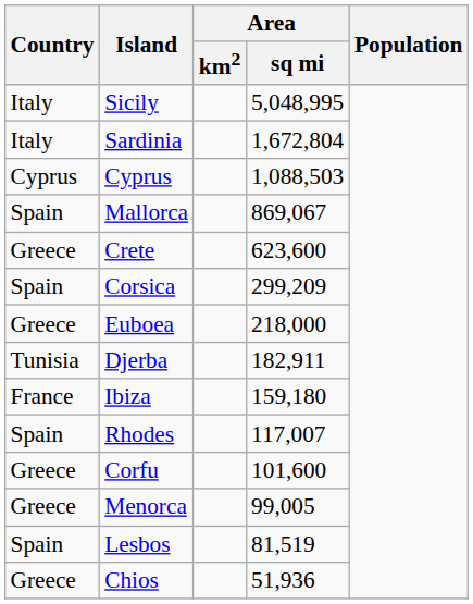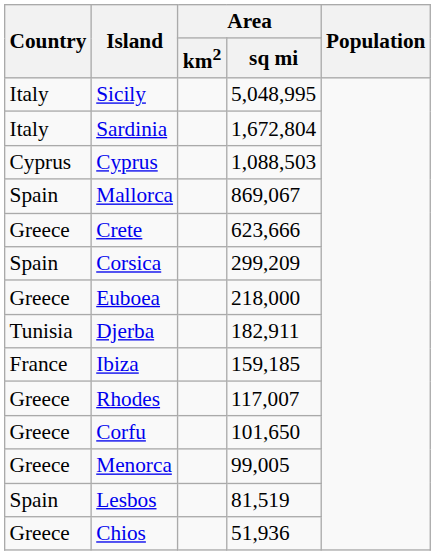Crete | Area / sq mi: 623,600 -> 623,666
Ibiza | Area / sq mi: 159,180 -> 159,185
Rhodes | Country: Spain -> Greece
Corfu | Area / sq mi: 101,600 -> 101,650
